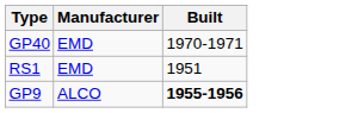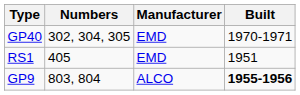+ column: Numbers | 302, 304, 305 | 405 | 803, 804
